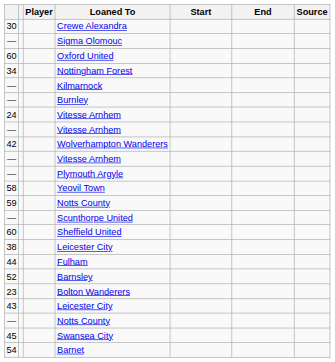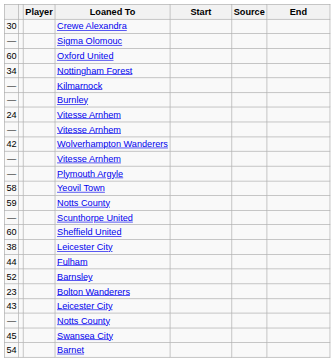columns swapped: End <-> Source
